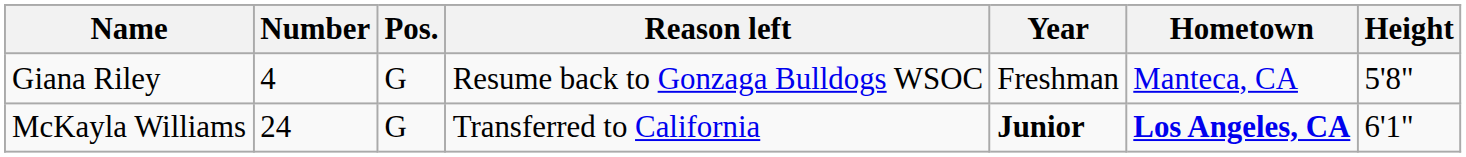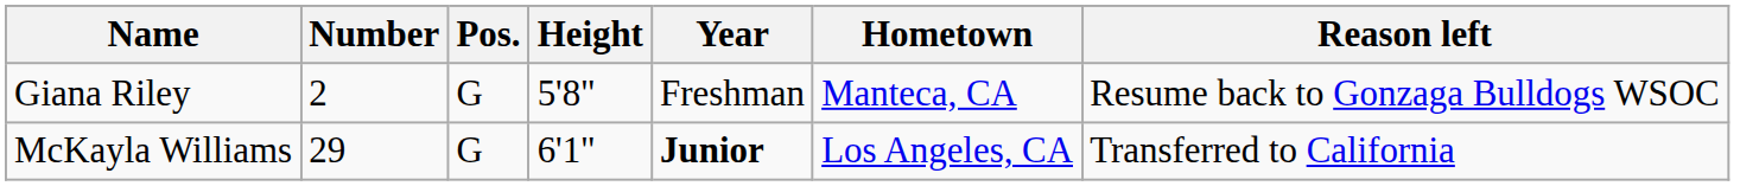columns swapped: Height <-> Reason left
Giana Riley | Number: 4 -> 2
McKayla Williams | Number: 24 -> 29
McKayla Williams | Hometown: bold -> normal
